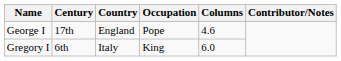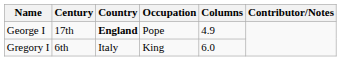George I | Country: normal -> bold
George I | Columns: 4.6 -> 4.9
